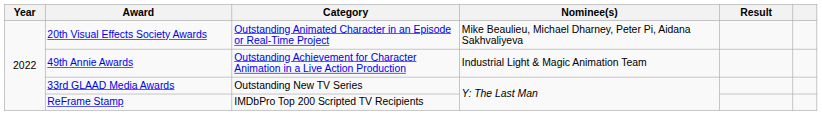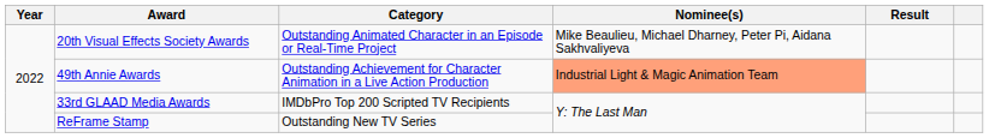49th Annie Awards | Nominee(s): no background -> lightsalmon background
33rd GLAAD Media Awards | Category: Outstanding New TV Series -> IMDbPro Top 200 Scripted TV Recipients
ReFrame Stamp | Category: IMDbPro Top 200 Scripted TV Recipients -> Outstanding New TV Series
